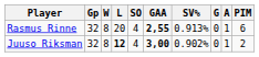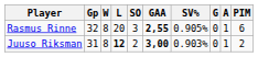Rasmus Rinne | SO: 4 -> 3
Rasmus Rinne | SV%: 0.913% -> 0.905%
Juuso Riksman | Gp: 32 -> 31
Juuso Riksman | SO: 4 -> 2
Juuso Riksman | SV%: 0.902% -> 0.903%
